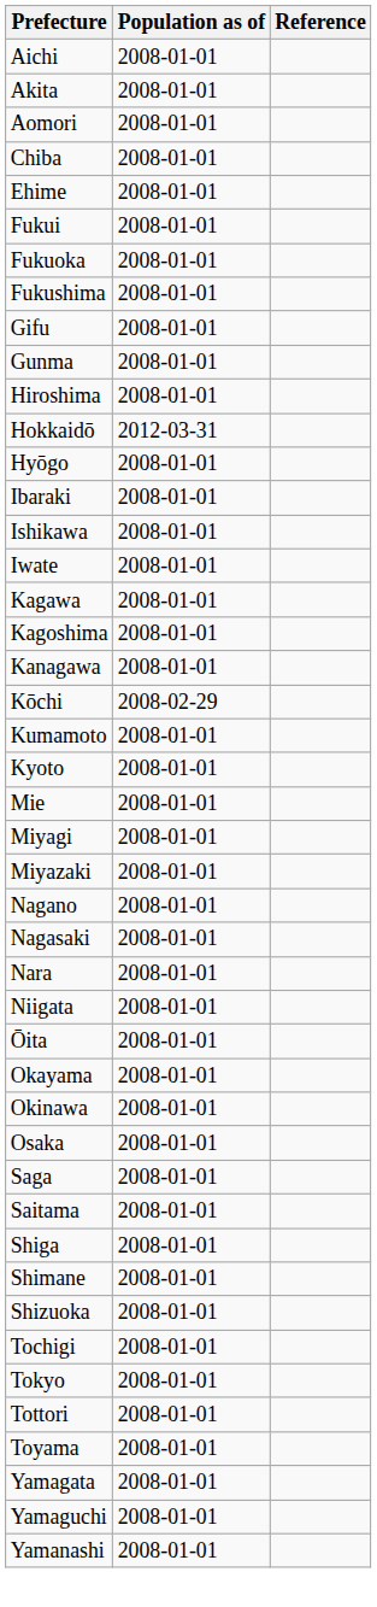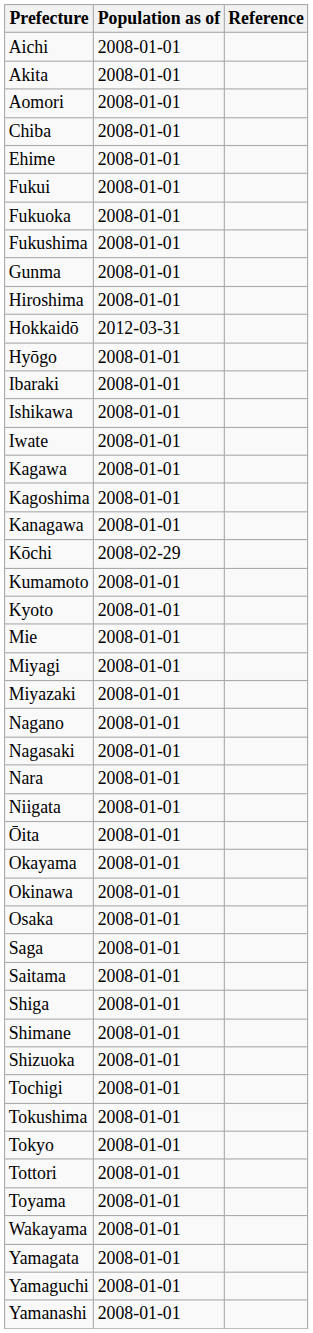- row: Gifu | 2008-01-01
+ row: Tokushima | 2008-01-01
+ row: Wakayama | 2008-01-01
